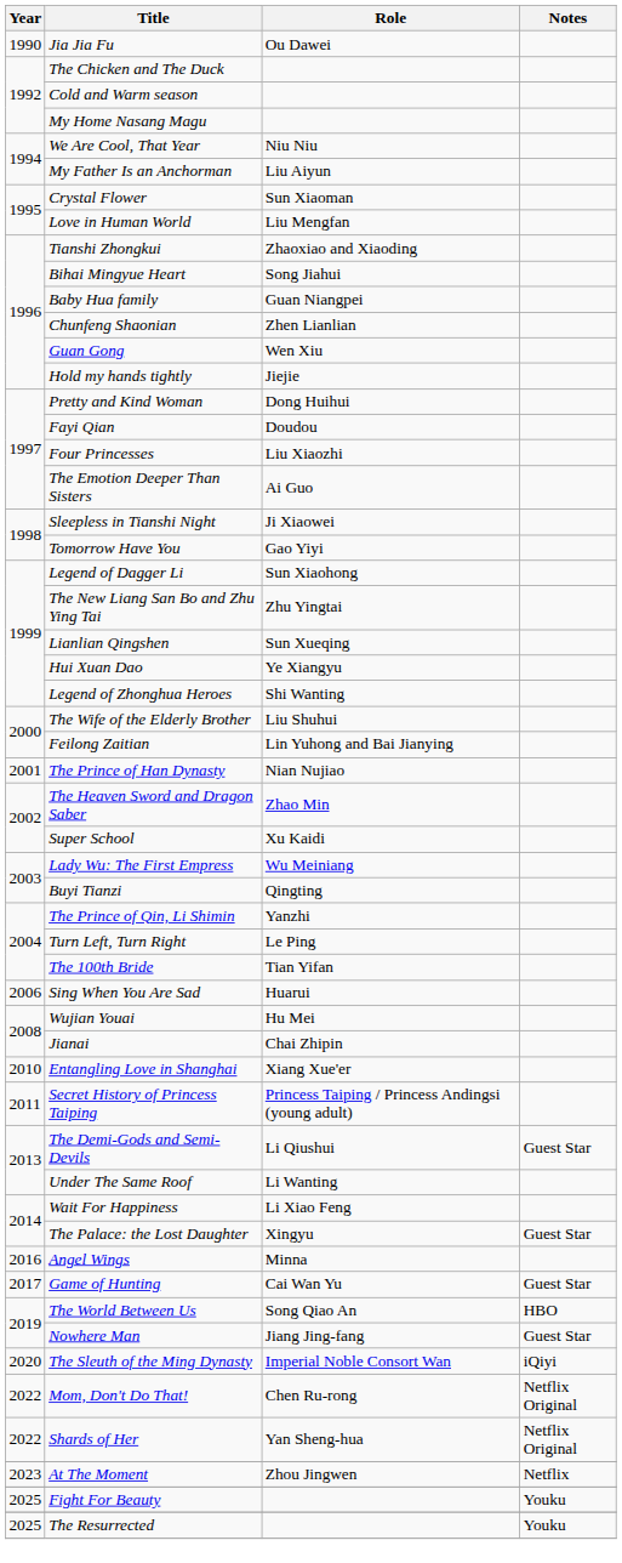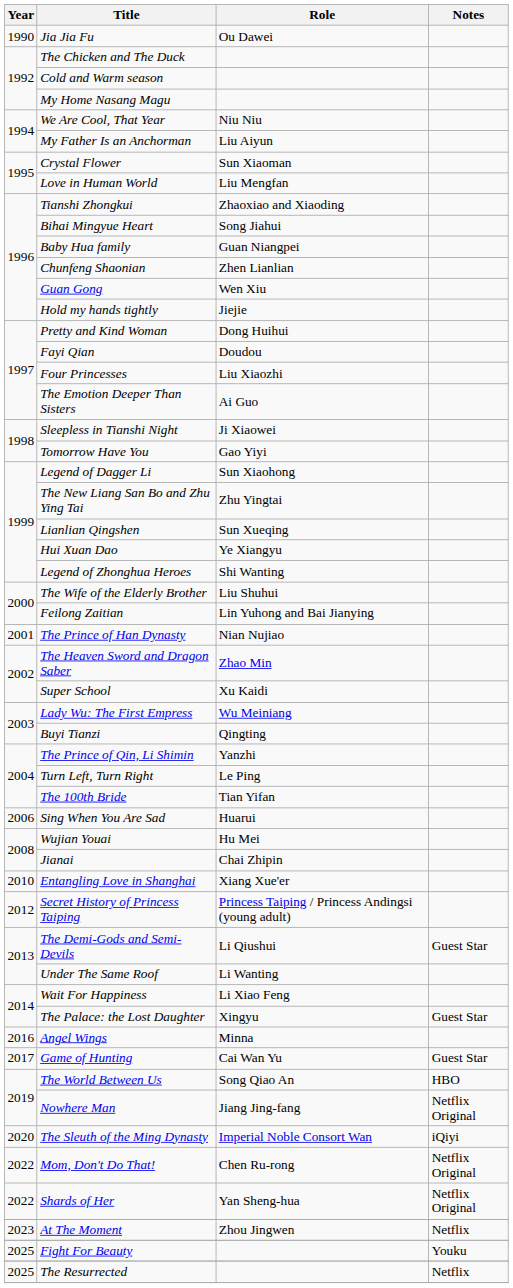Secret History of Princess Taiping | Year: 2011 -> 2012
Nowhere Man | Notes: Guest Star -> Netflix Original
The Resurrected | Notes: Youku -> Netflix
